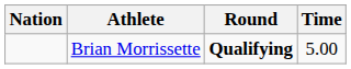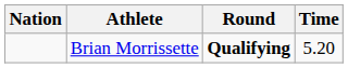Brian Morrissette | Time: 5.00 -> 5.20
